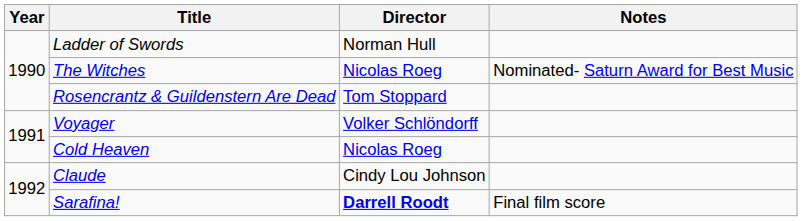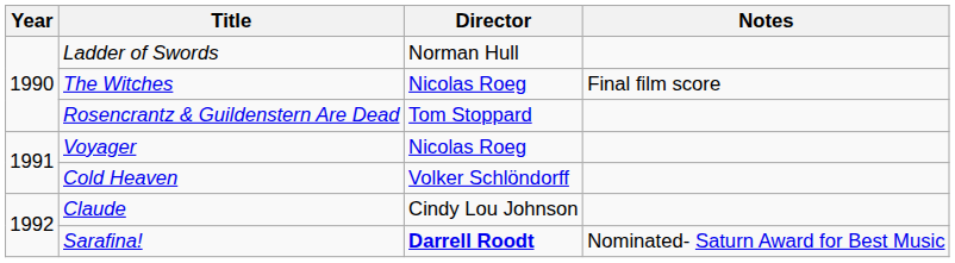The Witches | Notes: Nominated- Saturn Award for Best Music -> Final film score
Voyager | Director: Volker Schlöndorff -> Nicolas Roeg
Cold Heaven | Director: Nicolas Roeg -> Volker Schlöndorff
Sarafina! | Notes: Final film score -> Nominated- Saturn Award for Best Music
